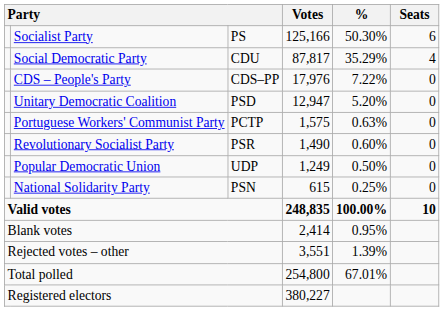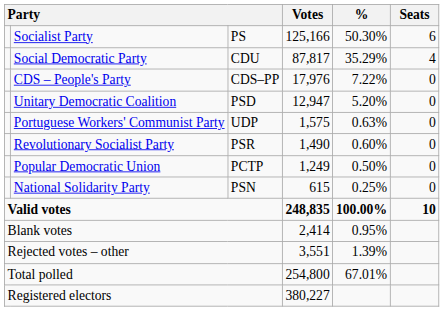Portuguese Workers' Communist Party | column 3: PCTP -> UDP
Popular Democratic Union | column 3: UDP -> PCTP
